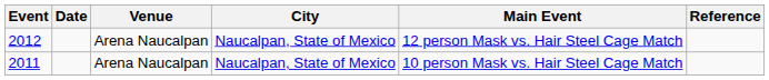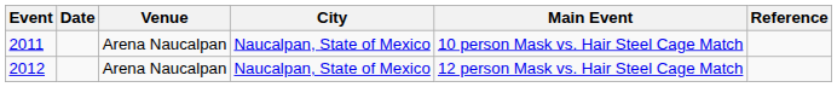rows swapped: 2011 <-> 2012
